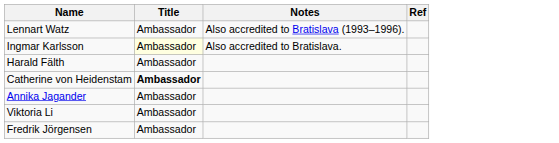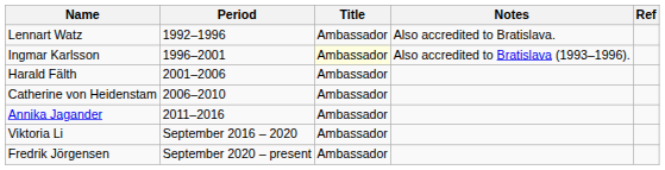+ column: Period | 1992–1996 | 1996–2001 | 2001–2006 | 2006–2010 | 2011–2016 | September 2016 – 2020 | September 2020 – present
Lennart Watz | Notes: Also accredited to Bratislava (1993–1996). -> Also accredited to Bratislava.
Ingmar Karlsson | Notes: Also accredited to Bratislava. -> Also accredited to Bratislava (1993–1996).
Catherine von Heidenstam | Title: bold -> normal
